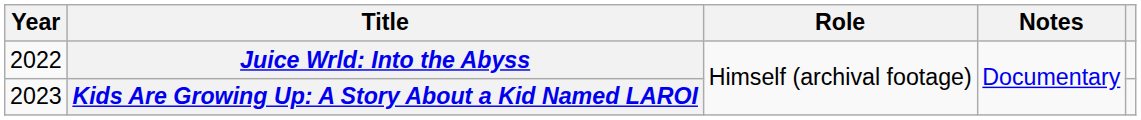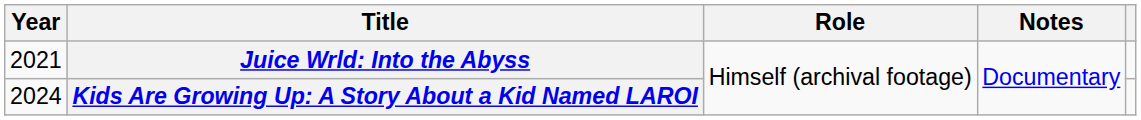Juice Wrld: Into the Abyss | Year: 2022 -> 2021
Kids Are Growing Up: A Story About a Kid Named LAROI | Year: 2023 -> 2024
